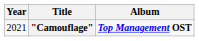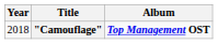"Camouflage" | Year: 2021 -> 2018
